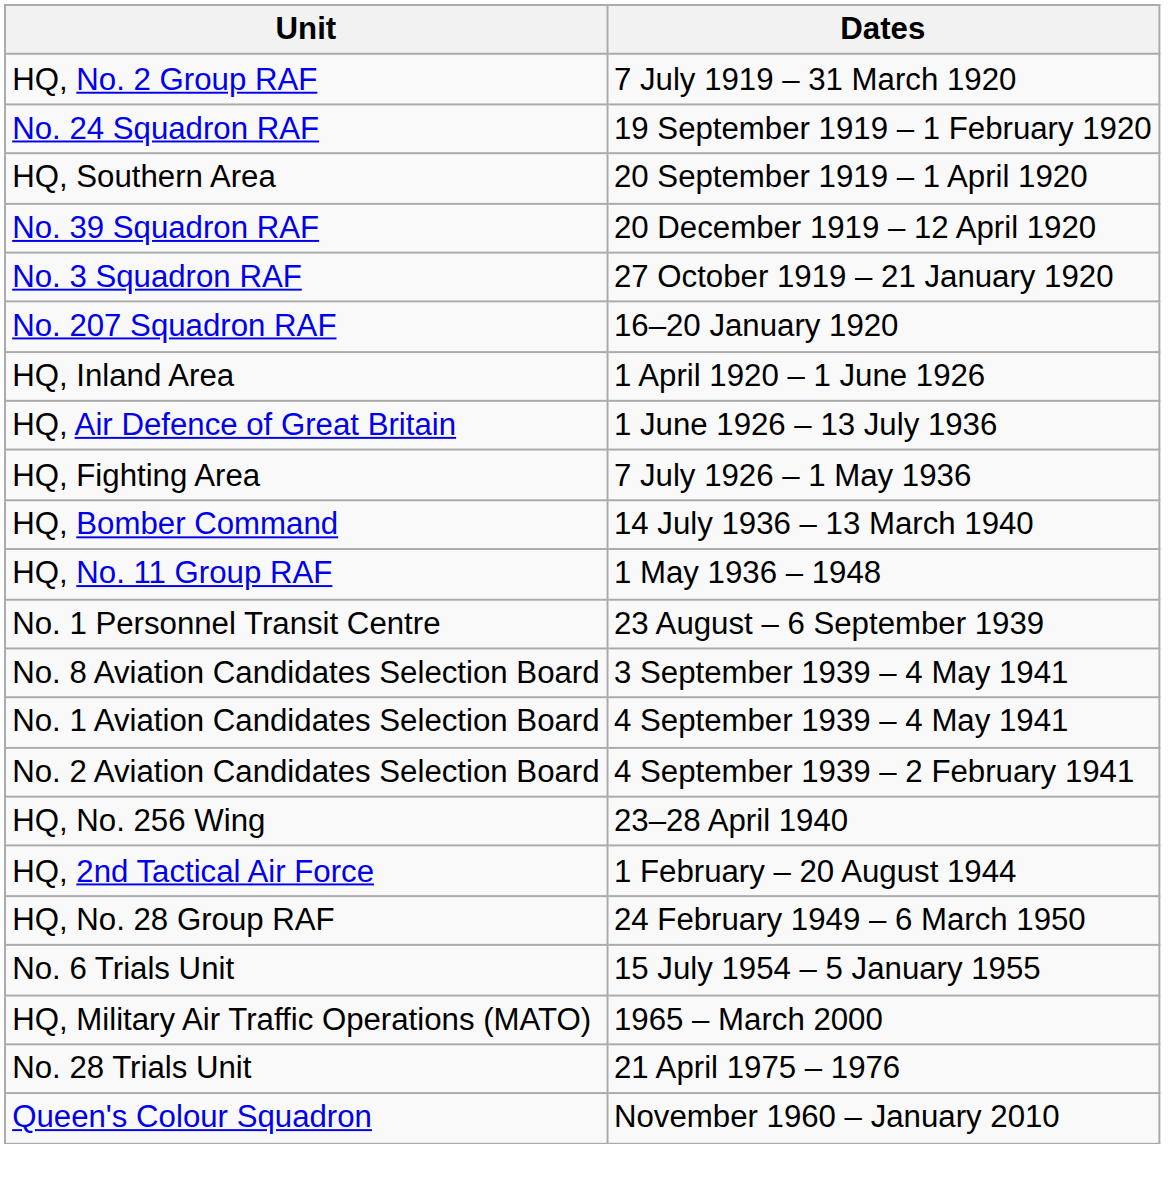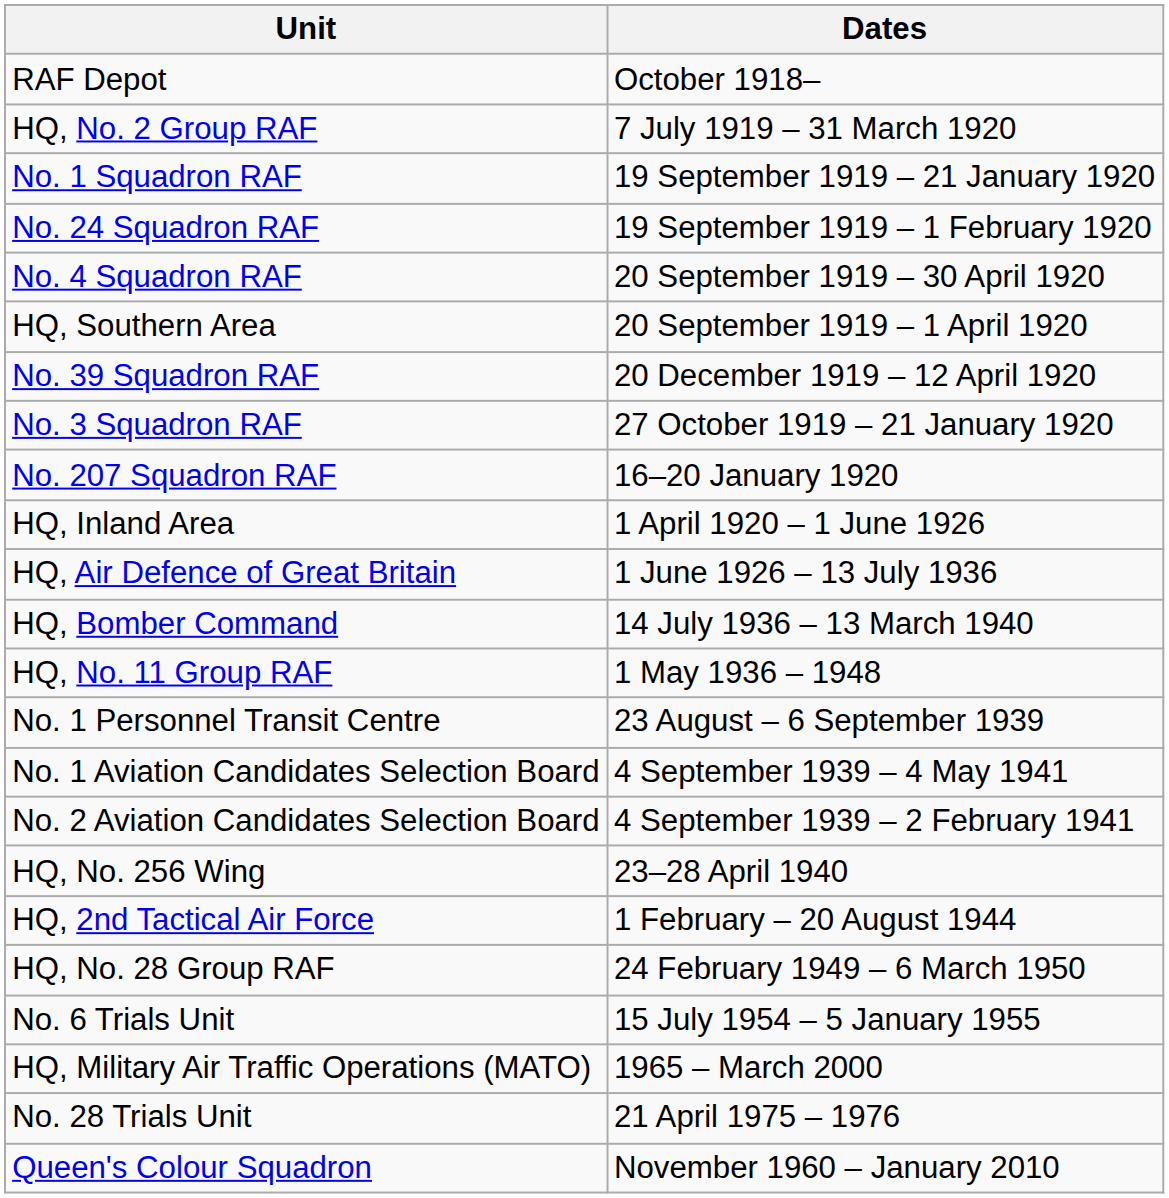+ row: RAF Depot | October 1918–
+ row: No. 1 Squadron RAF | 19 September 1919 – 21 January 1920
+ row: No. 4 Squadron RAF | 20 September 1919 – 30 April 1920
- row: HQ, Fighting Area | 7 July 1926 – 1 May 1936
- row: No. 8 Aviation Candidates Selection Board | 3 September 1939 – 4 May 1941
